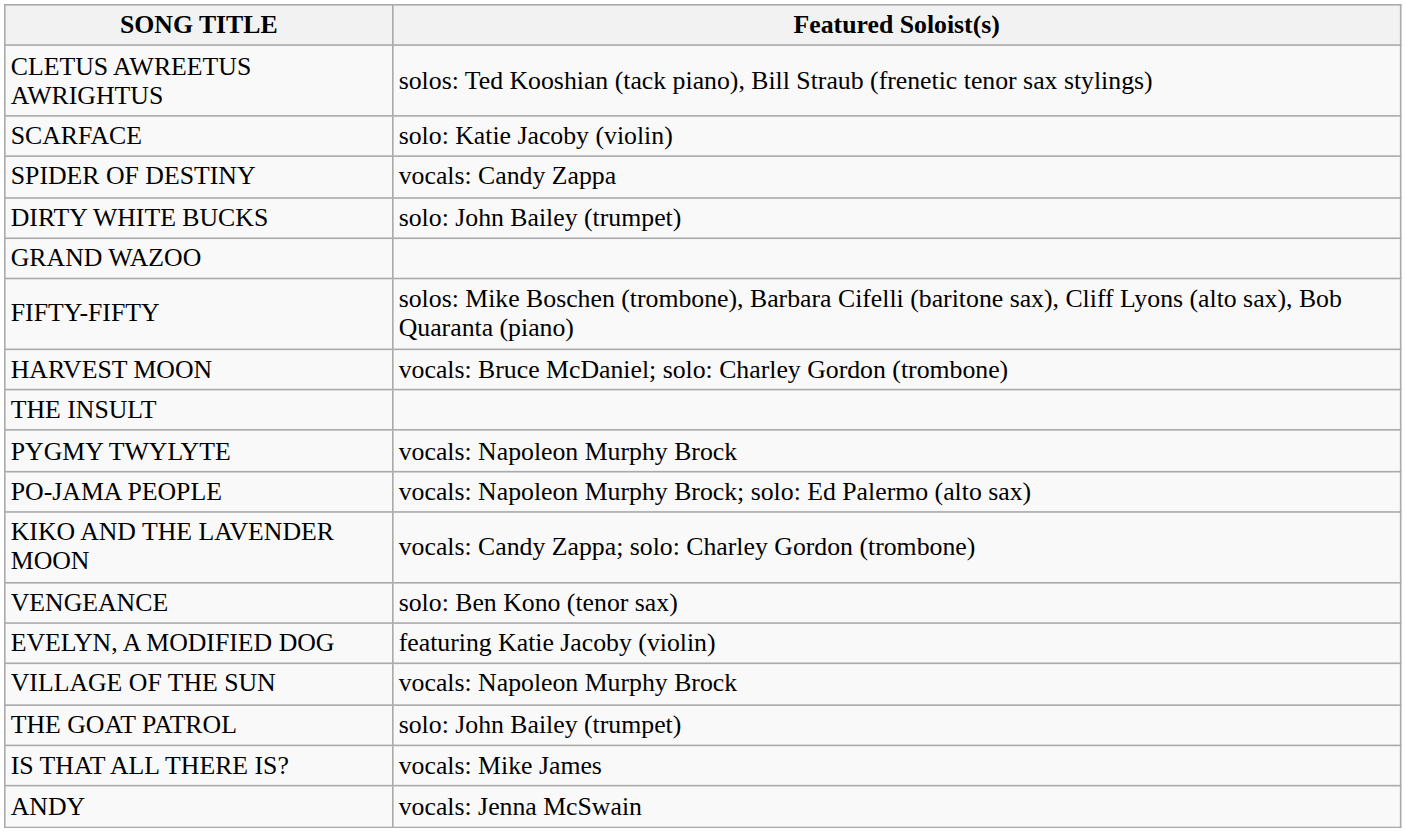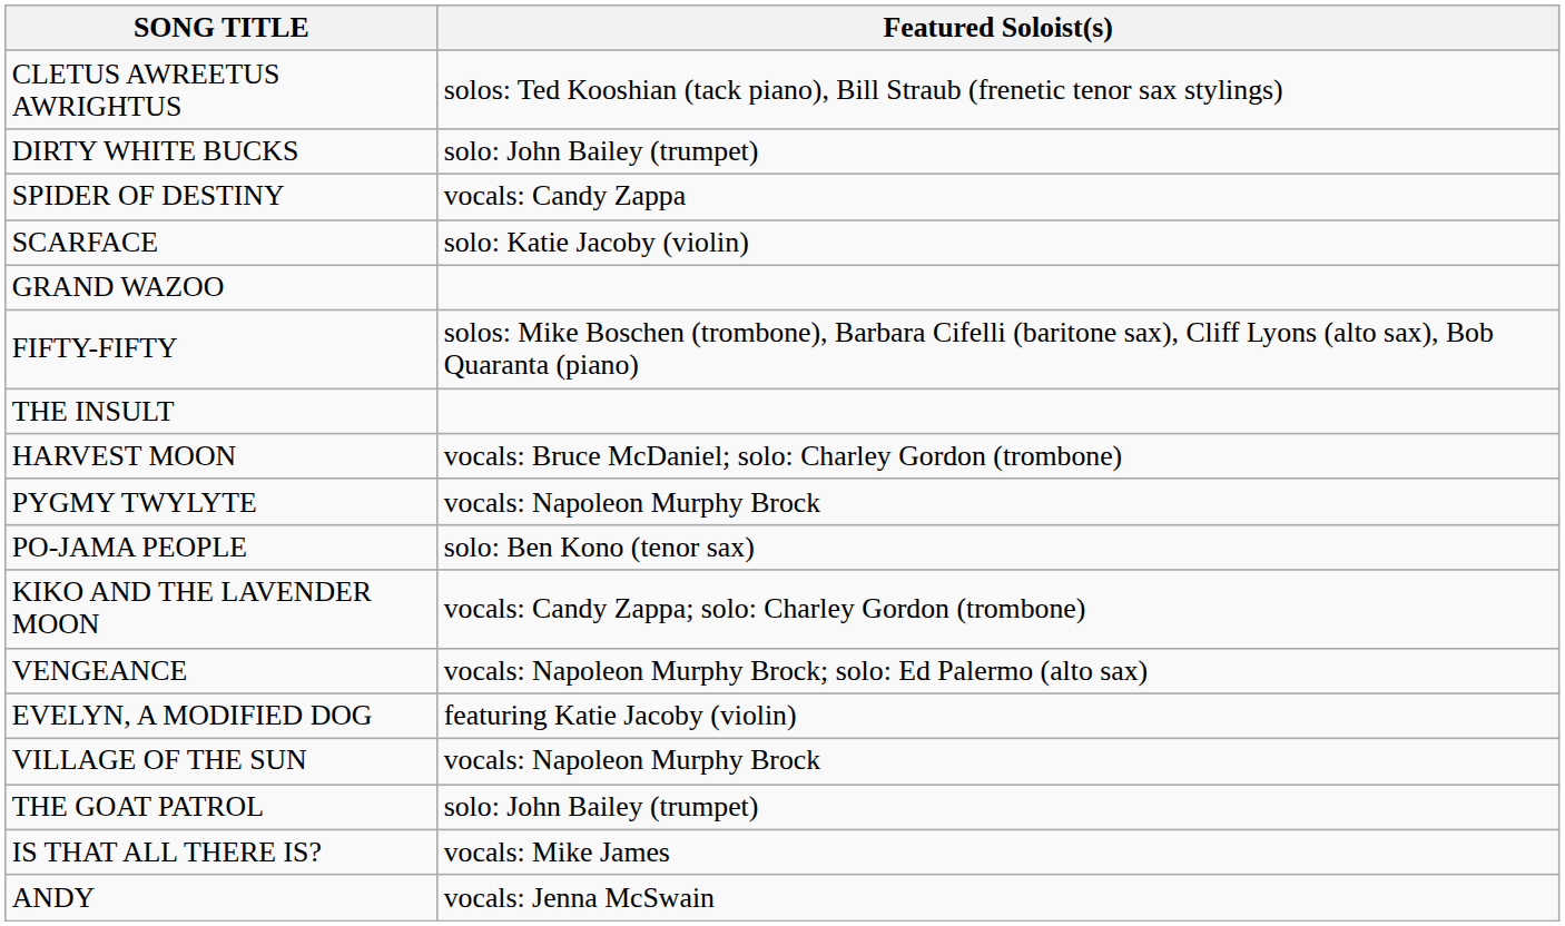rows swapped: DIRTY WHITE BUCKS <-> SCARFACE
rows swapped: THE INSULT <-> HARVEST MOON
PO-JAMA PEOPLE | Featured Soloist(s): vocals: Napoleon Murphy Brock; solo: Ed Palermo (alto sax) -> solo: Ben Kono (tenor sax)
VENGEANCE | Featured Soloist(s): solo: Ben Kono (tenor sax) -> vocals: Napoleon Murphy Brock; solo: Ed Palermo (alto sax)
